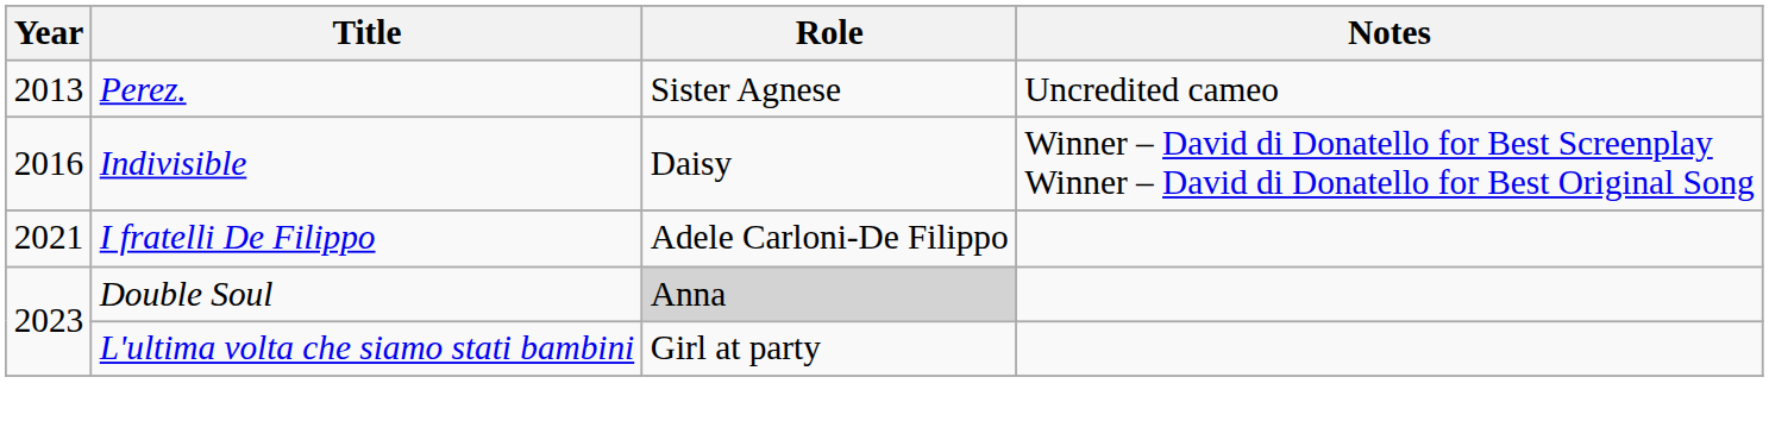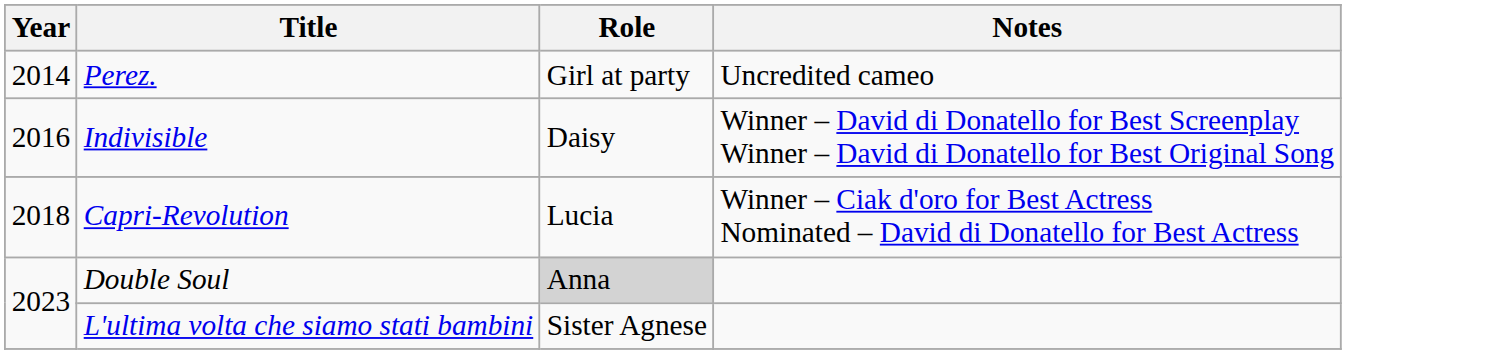Perez. | Year: 2013 -> 2014
Perez. | Role: Sister Agnese -> Girl at party
+ row: 2018 | Capri-Revolution | Lucia | Winner – Ciak d'oro for Best Actress Nominated – David di Donatello for Best Actress
- row: 2021 | I fratelli De Filippo | Adele Carloni-De Filippo
L'ultima volta che siamo stati bambini | Role: Girl at party -> Sister Agnese
